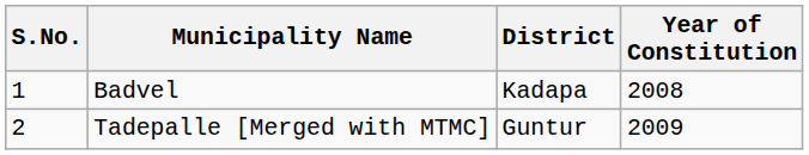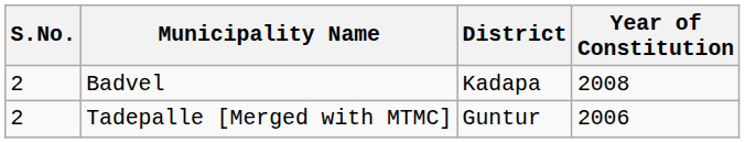Badvel | S.No.: 1 -> 2
Tadepalle [Merged with MTMC] | Year of Constitution: 2009 -> 2006
